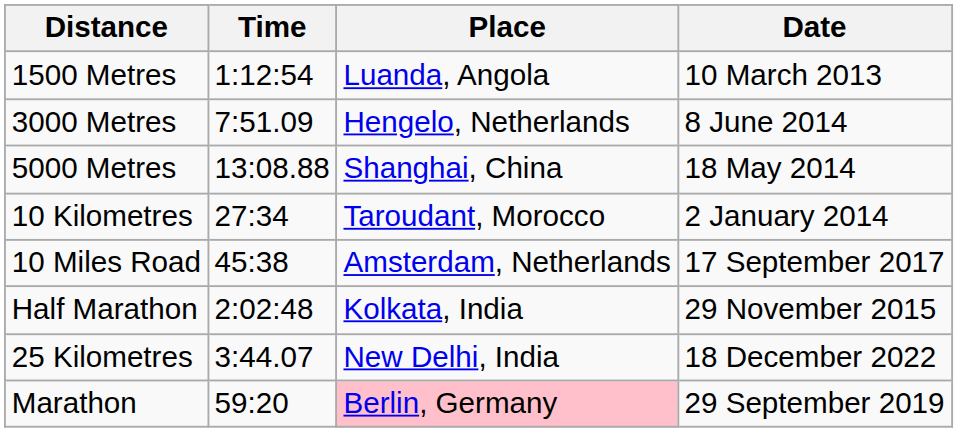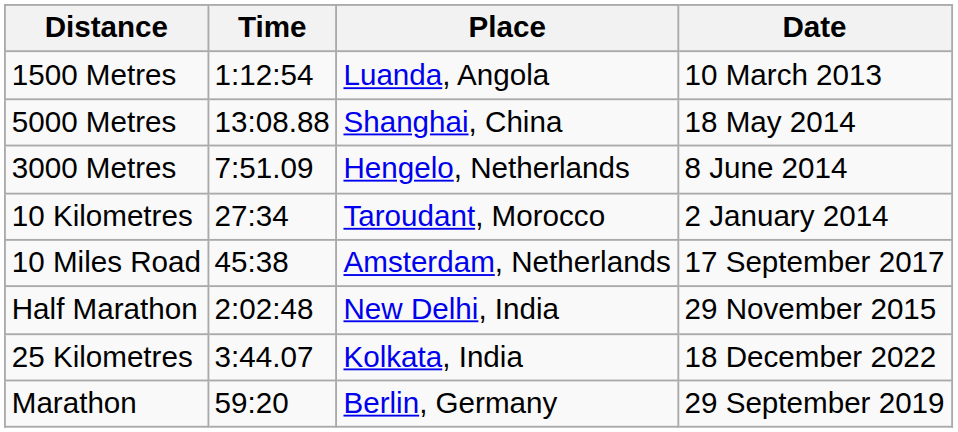rows swapped: 3000 Metres <-> 5000 Metres
Half Marathon | Place: Kolkata, India -> New Delhi, India
25 Kilometres | Place: New Delhi, India -> Kolkata, India
Marathon | Place: pink background -> no background
